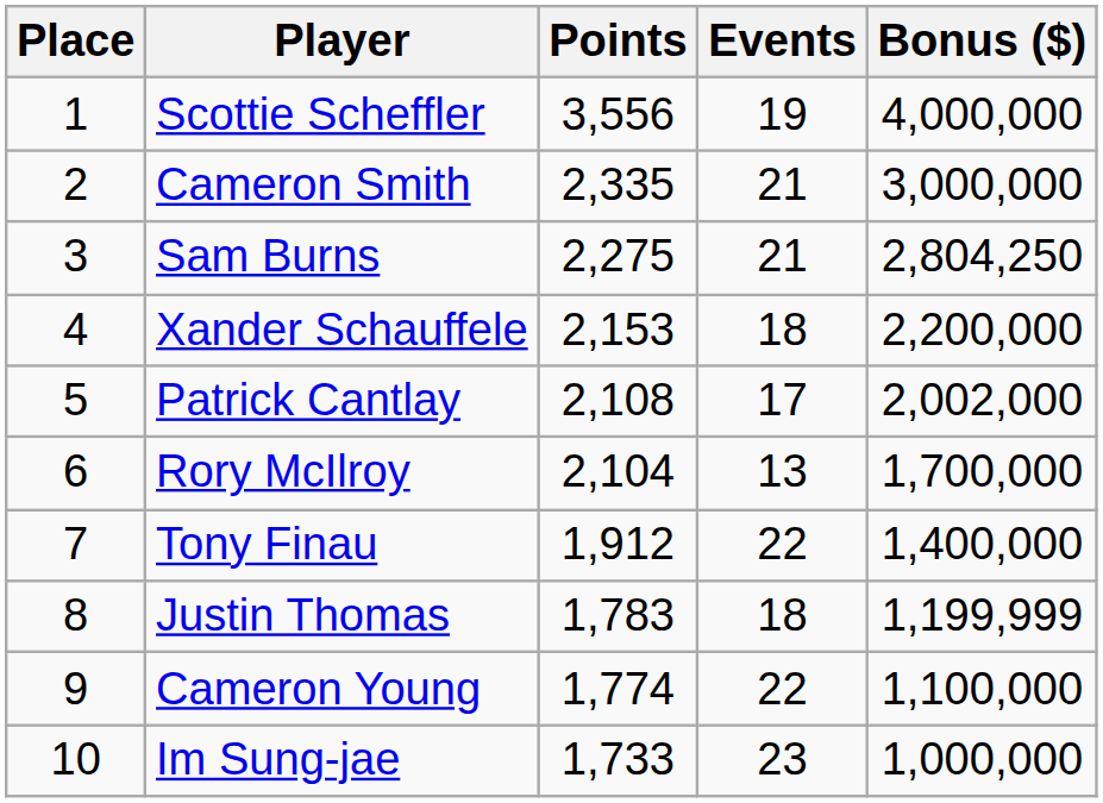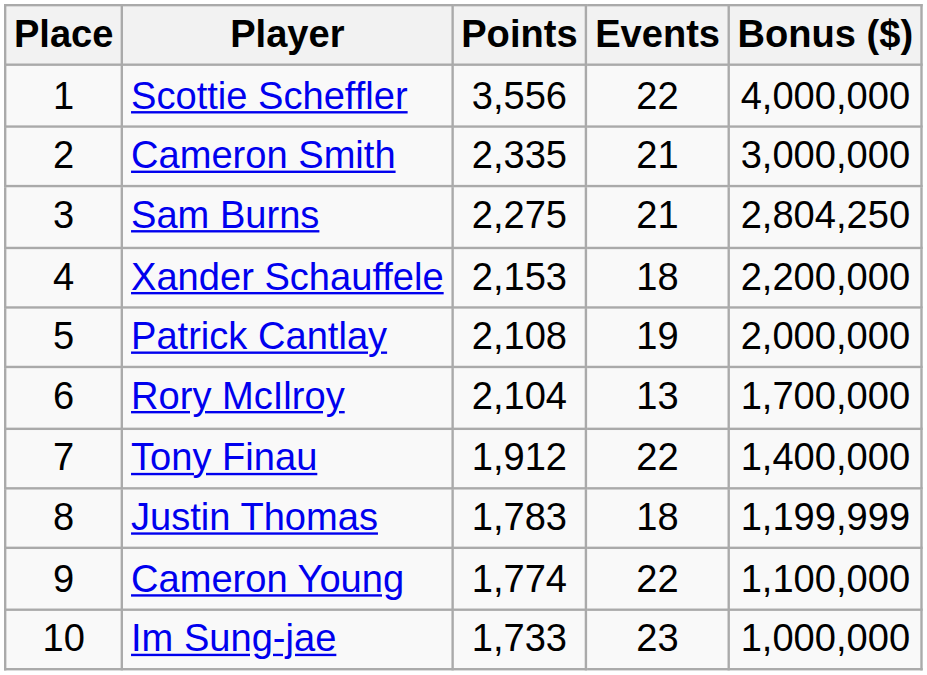Scottie Scheffler | Events: 19 -> 22
Patrick Cantlay | Events: 17 -> 19
Patrick Cantlay | Bonus ($): 2,002,000 -> 2,000,000
